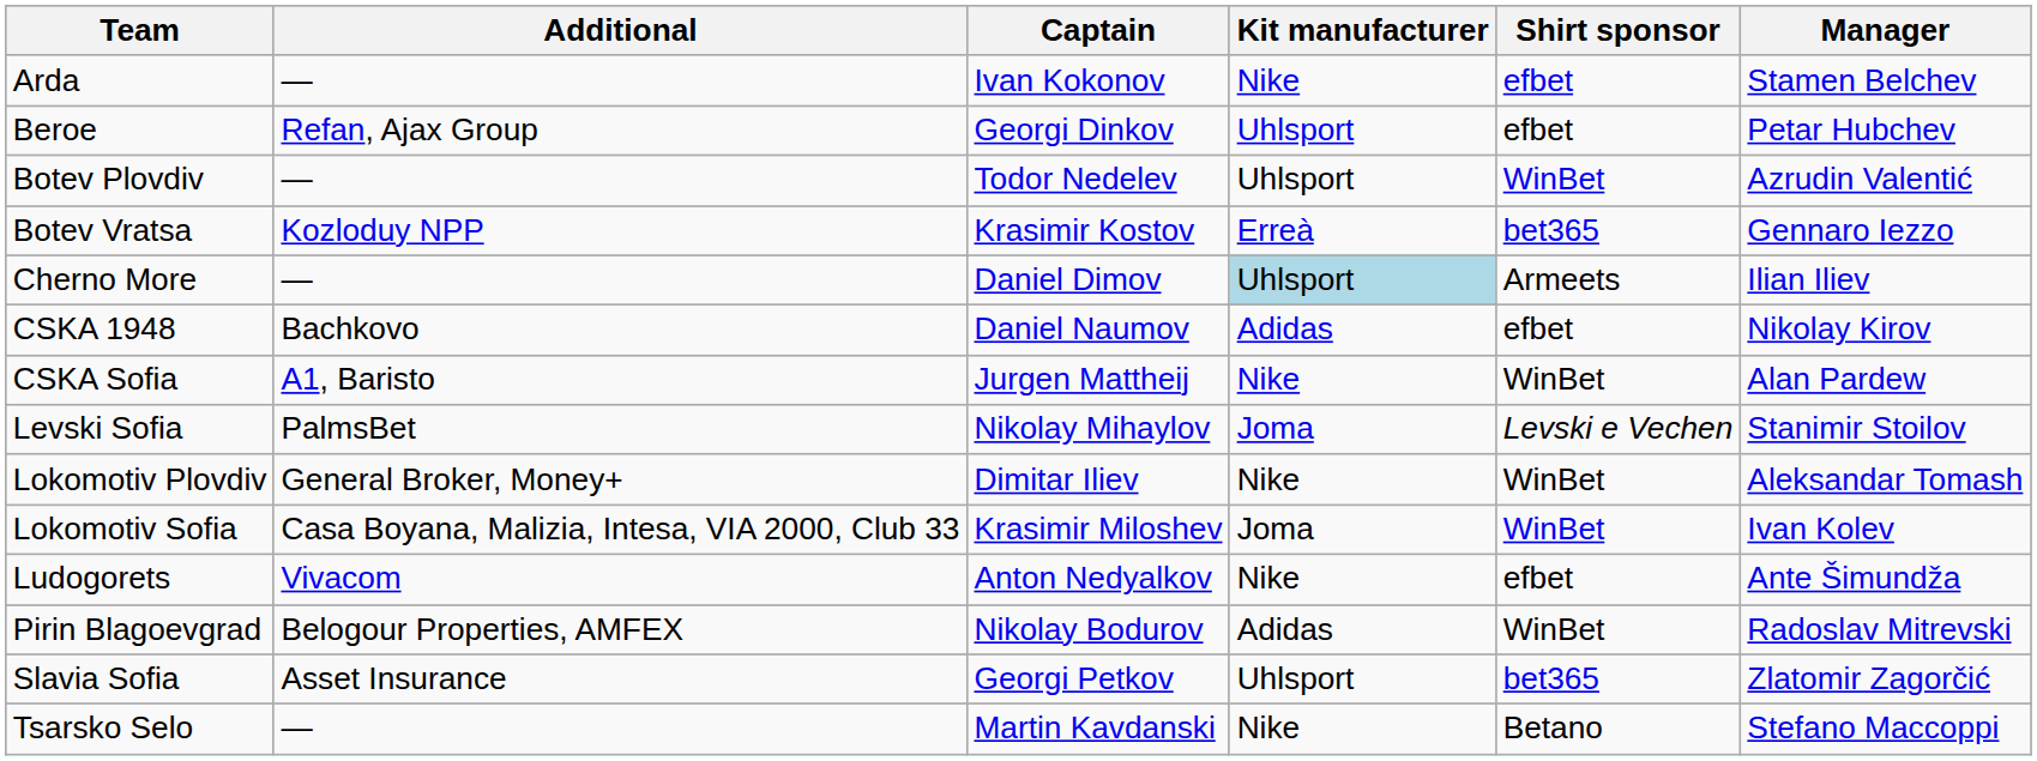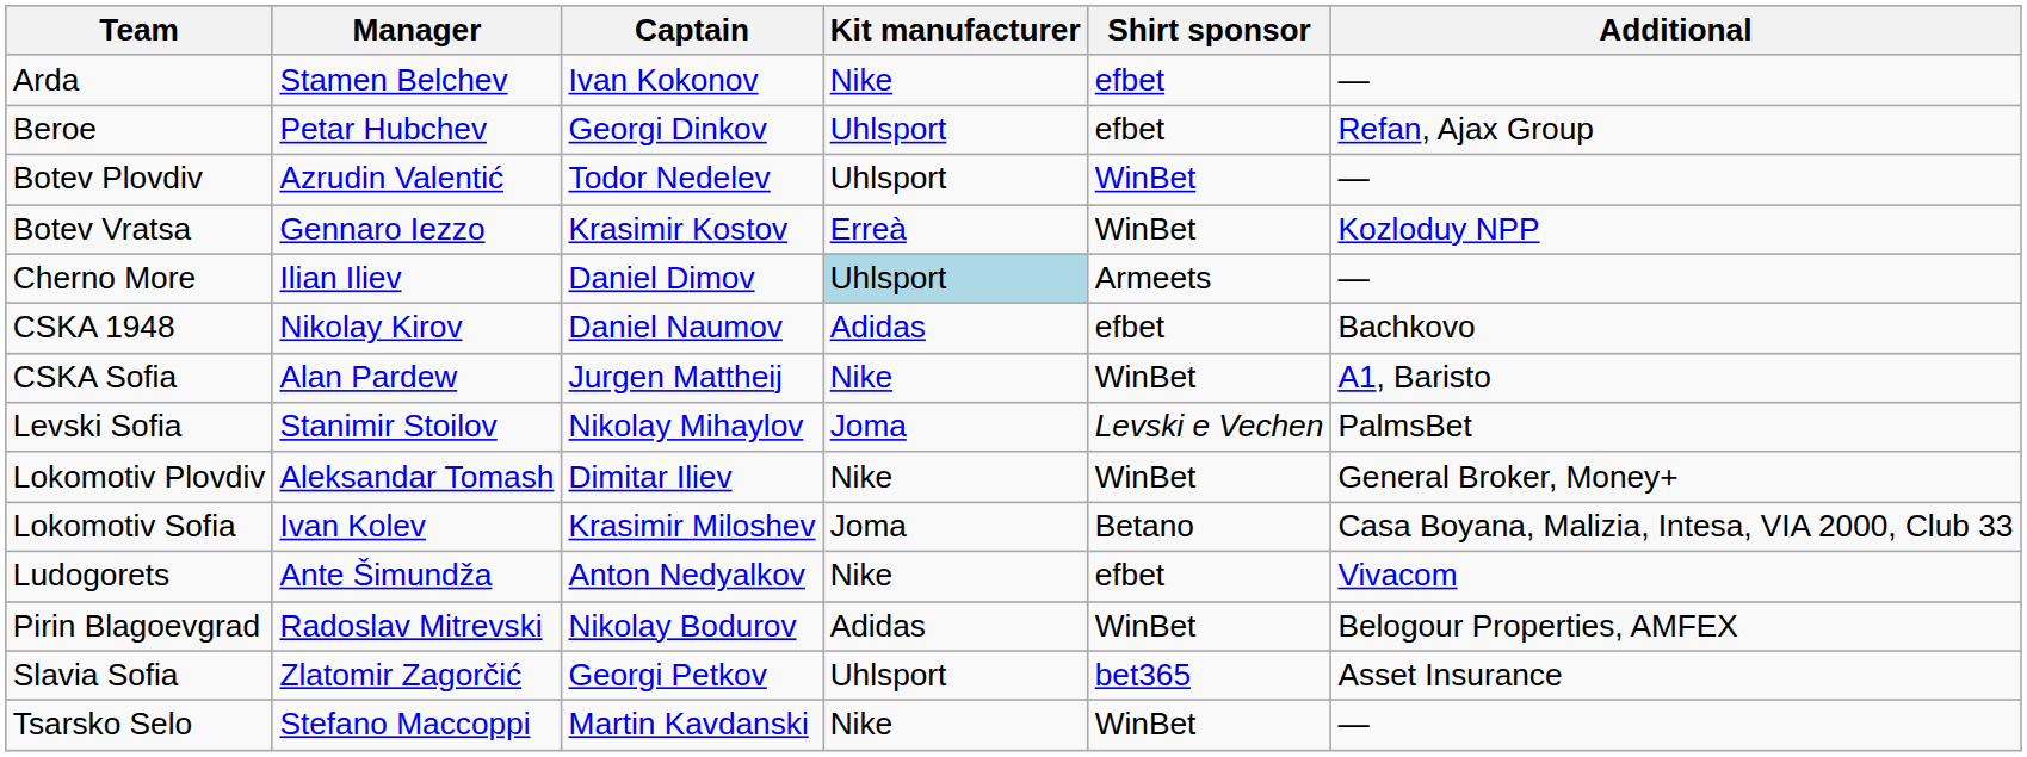columns swapped: Manager <-> Additional
Botev Vratsa | Shirt sponsor: bet365 -> WinBet
Lokomotiv Sofia | Shirt sponsor: WinBet -> Betano
Tsarsko Selo | Shirt sponsor: Betano -> WinBet
